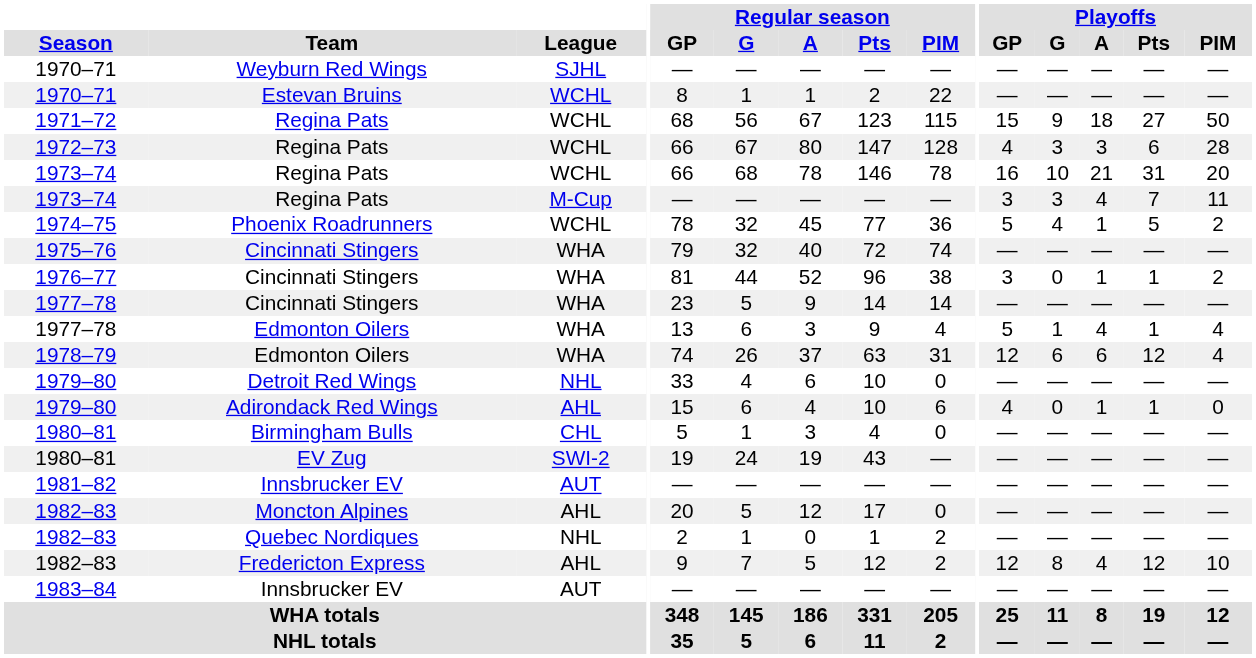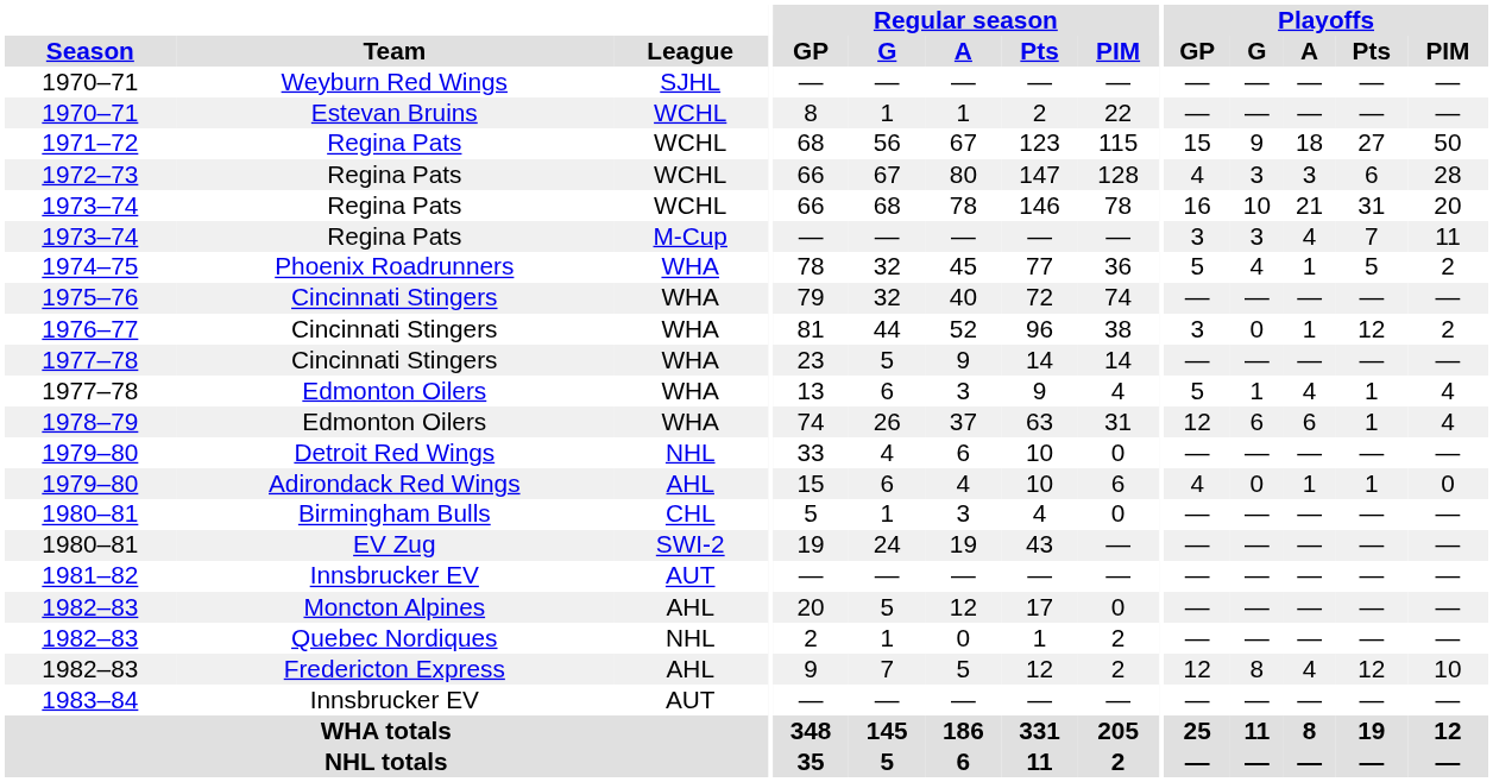1974–75 | League: WCHL -> WHA
1976–77 | Playoffs / Pts: 1 -> 12
1978–79 | Playoffs / Pts: 12 -> 1
